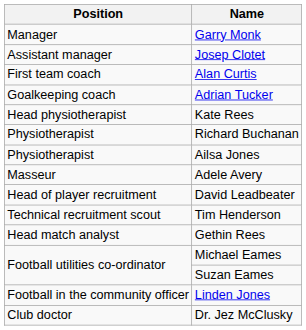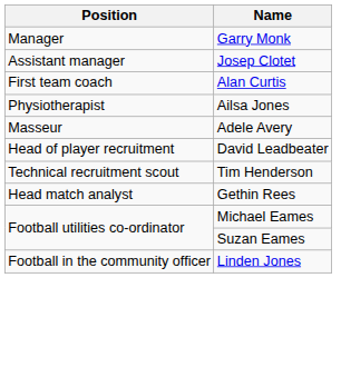- row: Goalkeeping coach | Adrian Tucker
- row: Head physiotherapist | Kate Rees
- row: Physiotherapist | Richard Buchanan
- row: Club doctor | Dr. Jez McClusky
